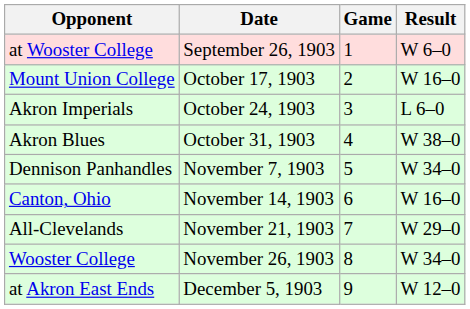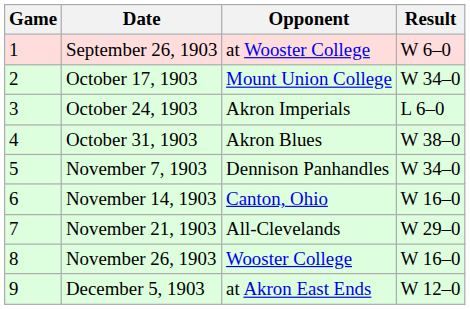columns swapped: Game <-> Opponent
October 17, 1903 | Result: W 16–0 -> W 34–0
November 26, 1903 | Result: W 34–0 -> W 16–0
